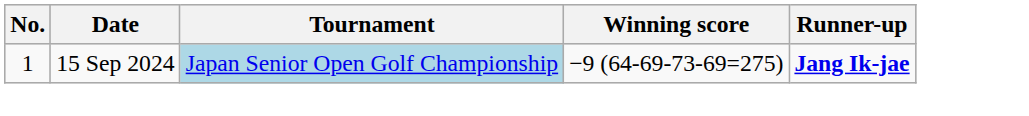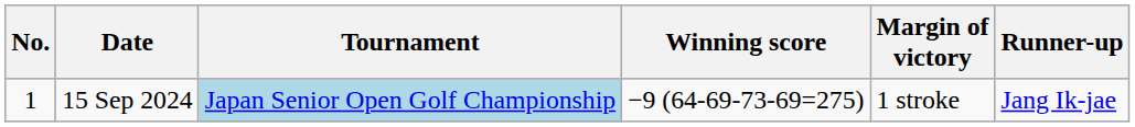+ column: Margin of victory | 1 stroke
15 Sep 2024 | Runner-up: bold -> normal
